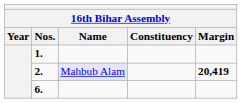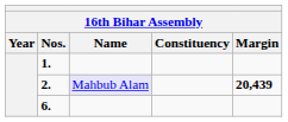2. | Margin: 20,419 -> 20,439
